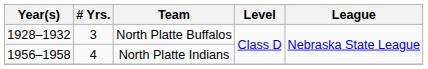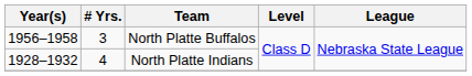North Platte Buffalos | Year(s): 1928–1932 -> 1956–1958
North Platte Indians | Year(s): 1956–1958 -> 1928–1932
